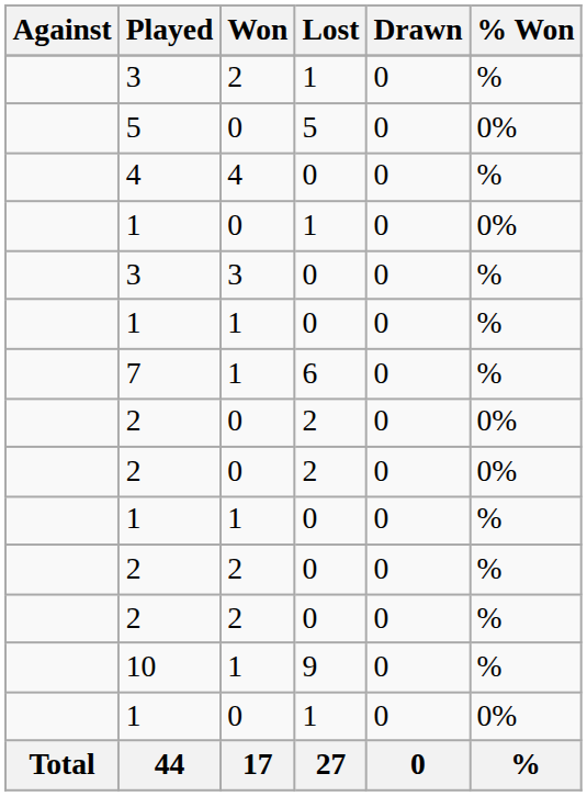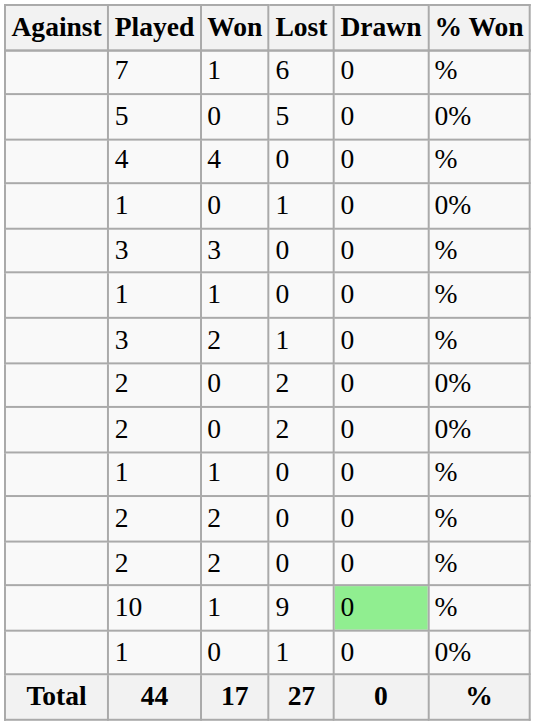rows swapped: 3 / 1 <-> 7
10 | Drawn: no background -> lightgreen background
